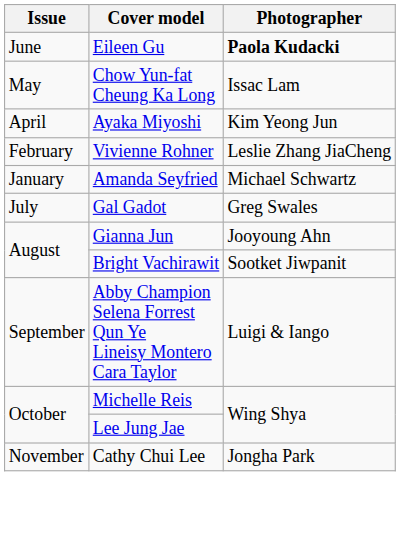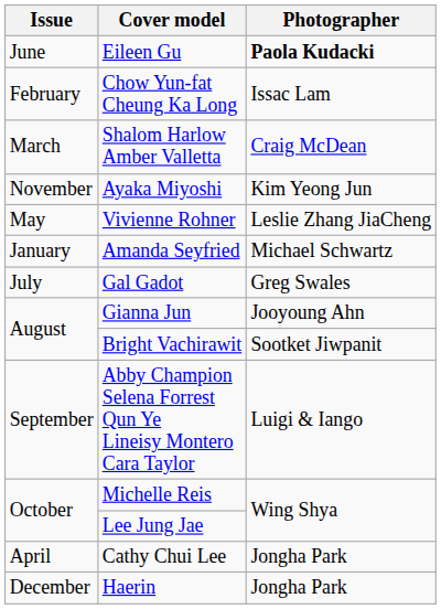Chow Yun-fat Cheung Ka Long | Issue: May -> February
+ row: March | Shalom Harlow Amber Valletta | Craig McDean
Ayaka Miyoshi | Issue: April -> November
Vivienne Rohner | Issue: February -> May
Cathy Chui Lee | Issue: November -> April
+ row: December | Haerin | Jongha Park
